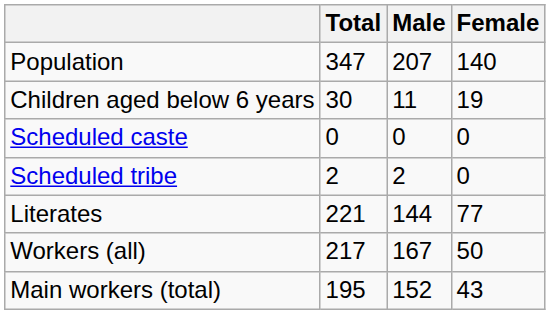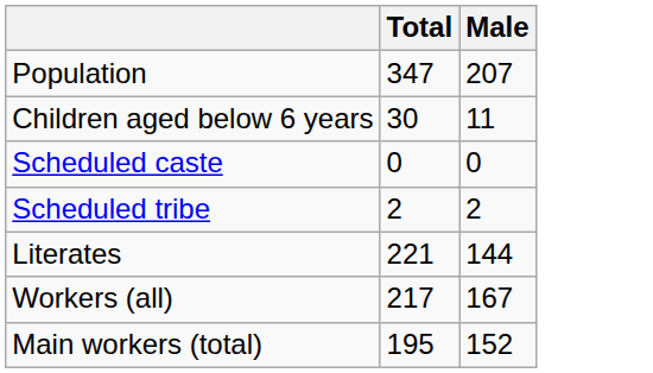- column: Female | 140 | 19 | 0 | 0 | 77 | 50 | 43
